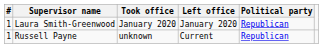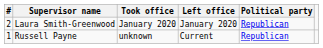Laura Smith-Greenwood | #: 1 -> 2
